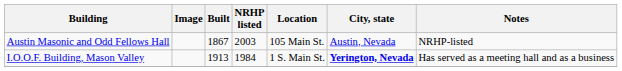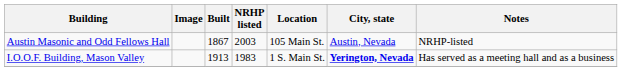I.O.O.F. Building, Mason Valley | NRHP listed: 1984 -> 1983
